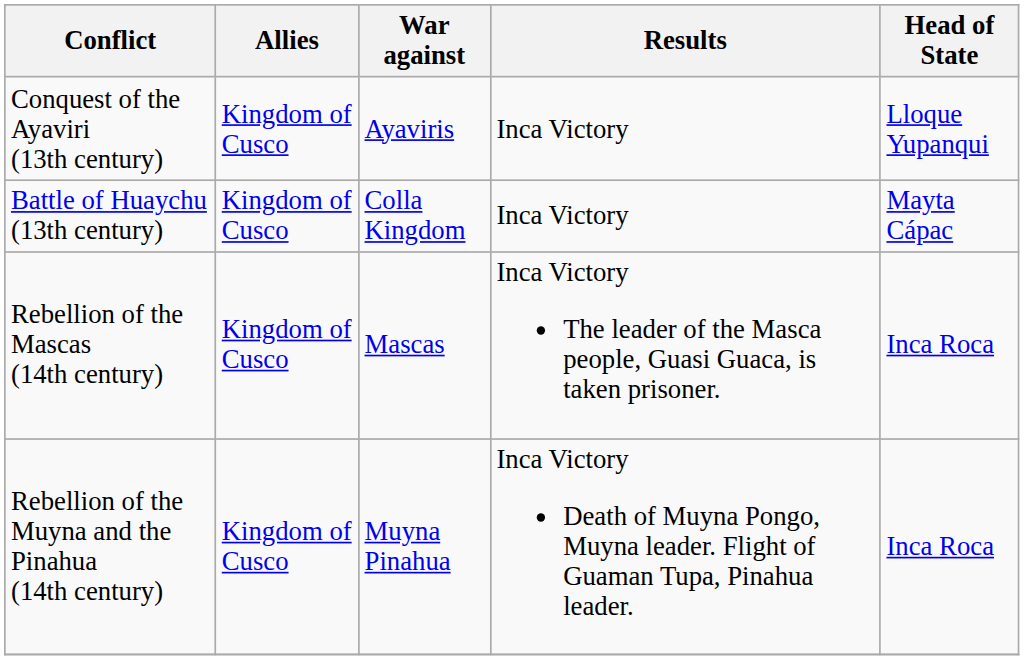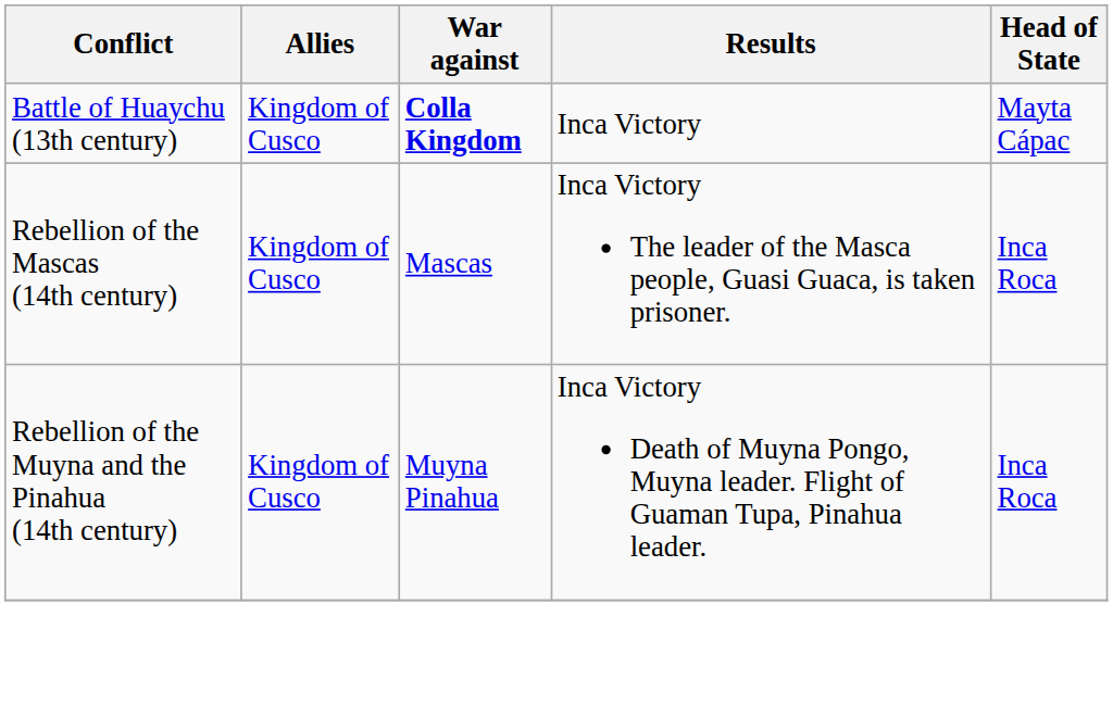- row: Conquest of the Ayaviri (13th century) | Kingdom of Cusco | Ayaviris | Inca Victory | Lloque Yupanqui
Battle of Huaychu (13th century) | War against: normal -> bold
